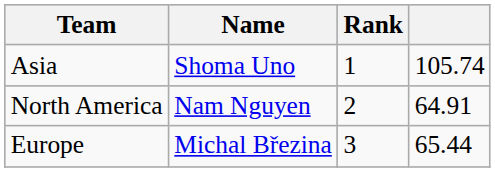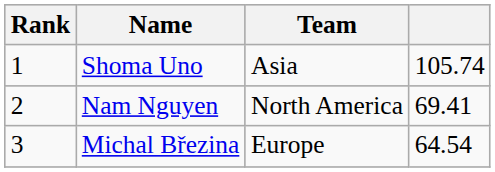columns swapped: Rank <-> Team
Nam Nguyen | column 4: 64.91 -> 69.41
Michal Březina | column 4: 65.44 -> 64.54
